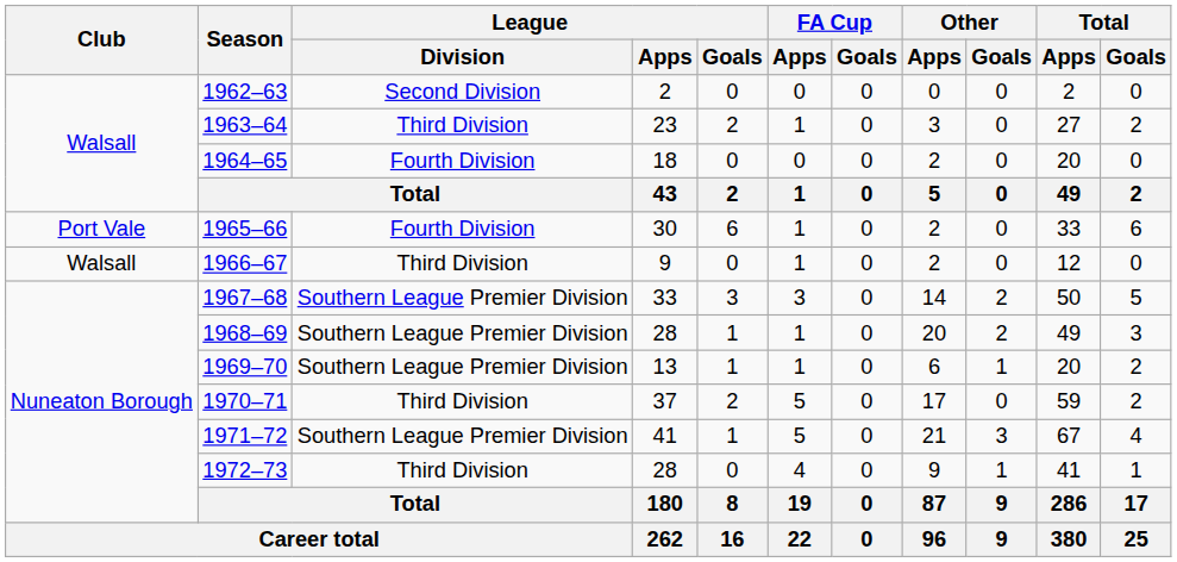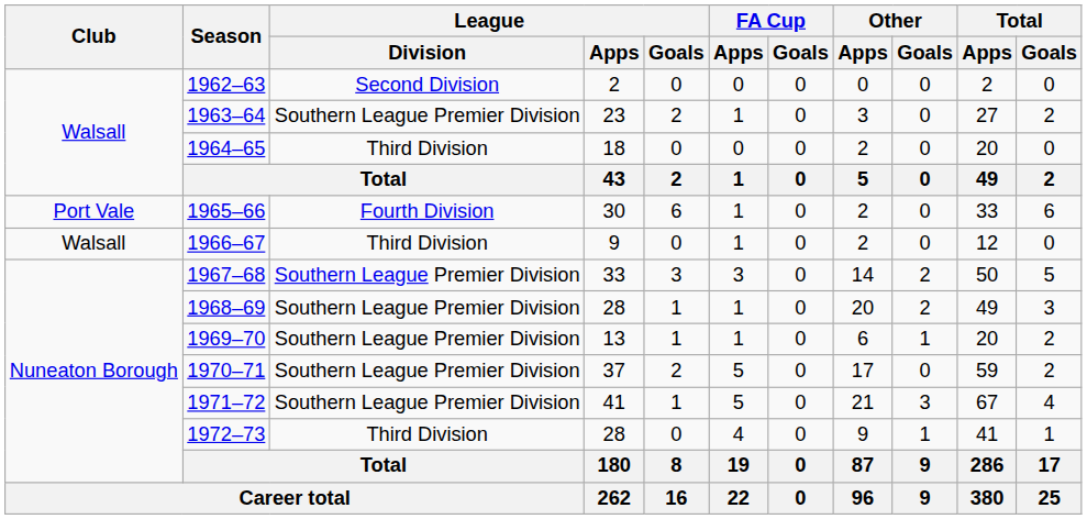1963–64 | League / Division: Third Division -> Southern League Premier Division
1964–65 | League / Division: Fourth Division -> Third Division
1970–71 | League / Division: Third Division -> Southern League Premier Division
